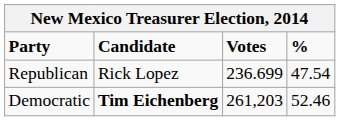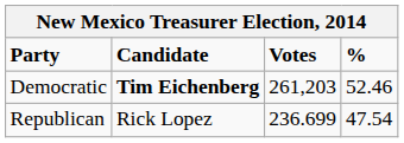rows swapped: Democratic <-> Republican
